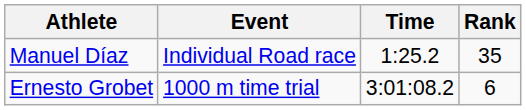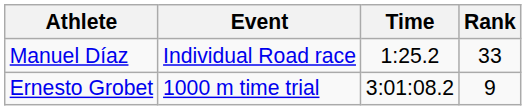Manuel Díaz | Rank: 35 -> 33
Ernesto Grobet | Rank: 6 -> 9
